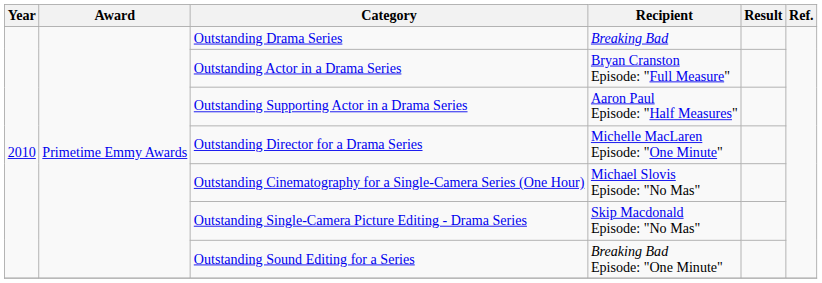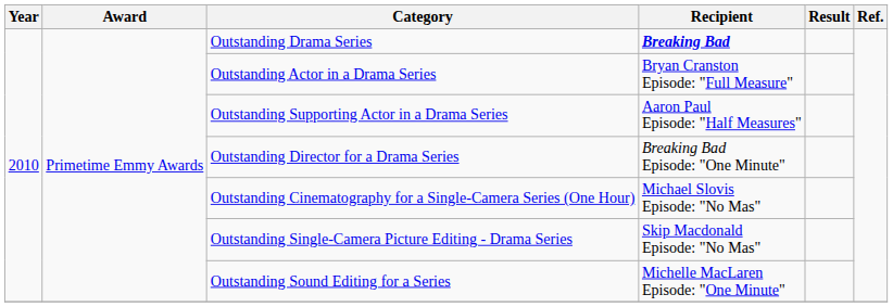Outstanding Drama Series | Recipient: normal -> bold
Outstanding Director for a Drama Series | Recipient: Michelle MacLaren Episode: "One Minute" -> Breaking Bad Episode: "One Minute"
Outstanding Sound Editing for a Series | Recipient: Breaking Bad Episode: "One Minute" -> Michelle MacLaren Episode: "One Minute"
